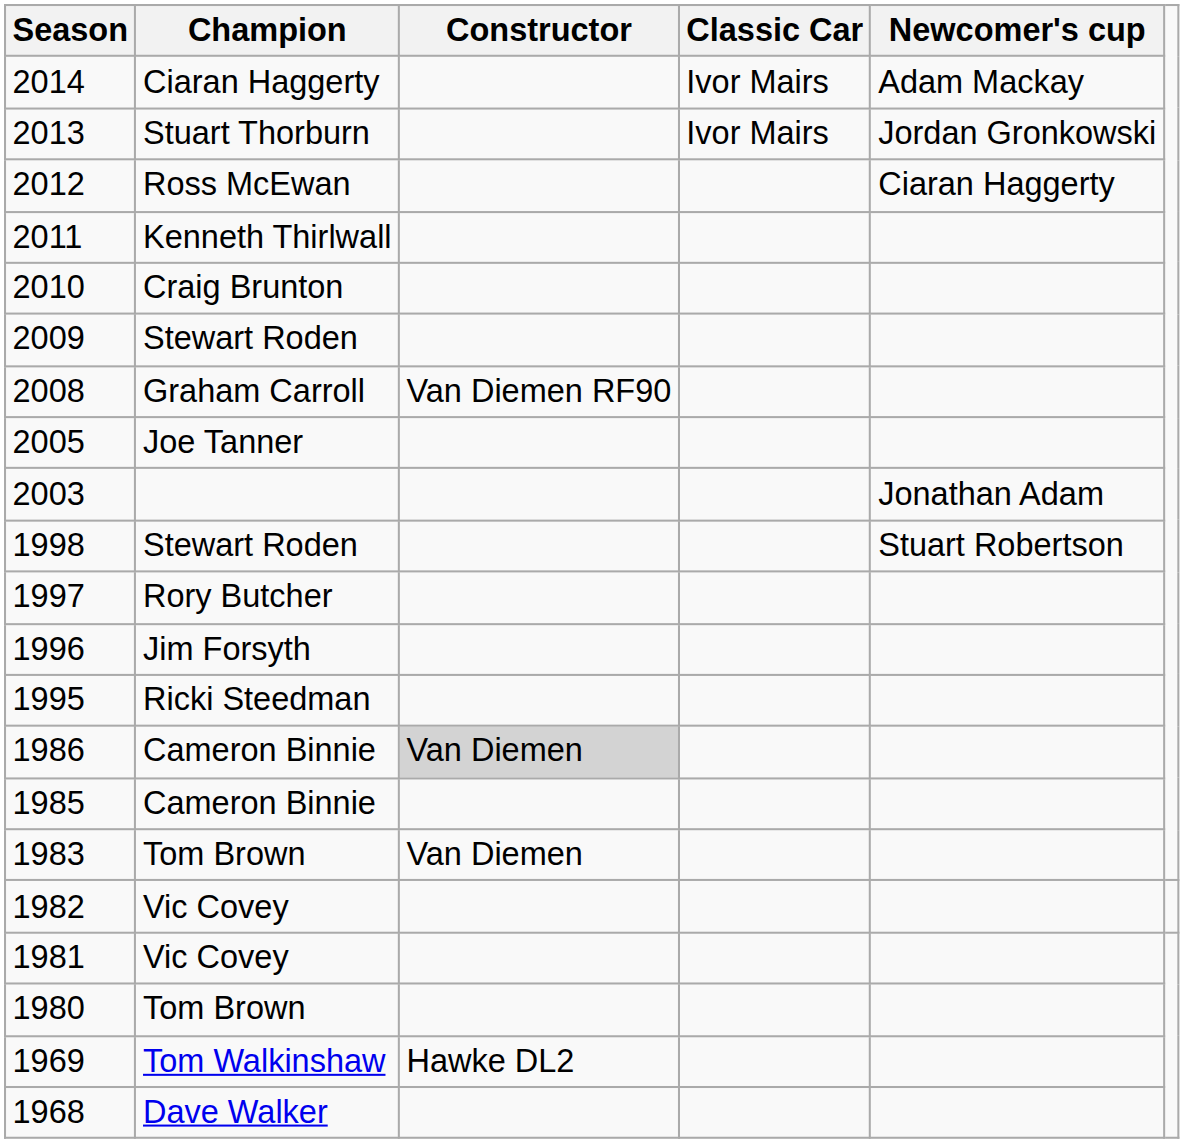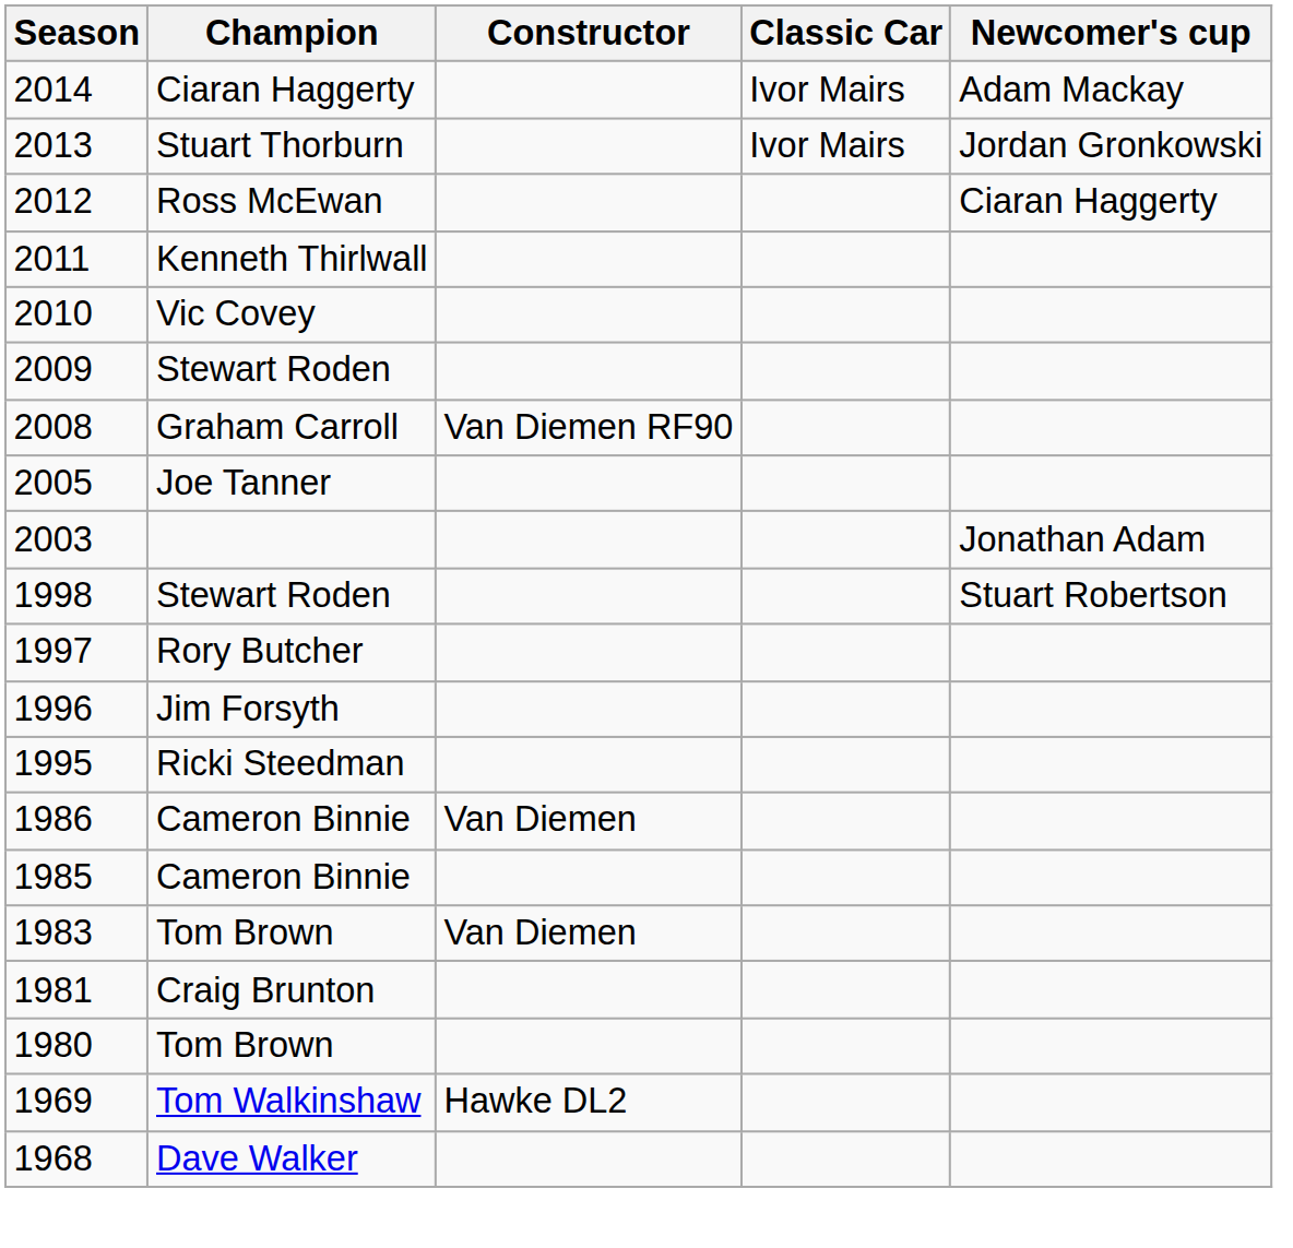2010 | Champion: Craig Brunton -> Vic Covey
1986 | Constructor: lightgrey background -> no background
- row: 1982 | Vic Covey
1981 | Champion: Vic Covey -> Craig Brunton
